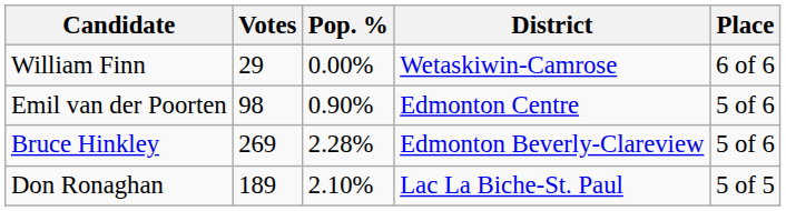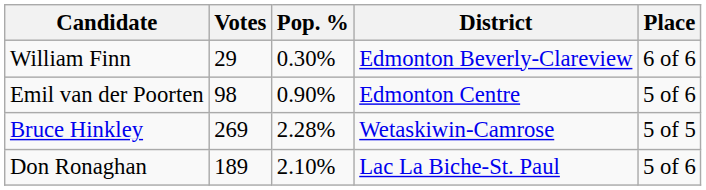William Finn | Pop. %: 0.00% -> 0.30%
William Finn | District: Wetaskiwin-Camrose -> Edmonton Beverly-Clareview
Bruce Hinkley | District: Edmonton Beverly-Clareview -> Wetaskiwin-Camrose
Bruce Hinkley | Place: 5 of 6 -> 5 of 5
Don Ronaghan | Place: 5 of 5 -> 5 of 6
